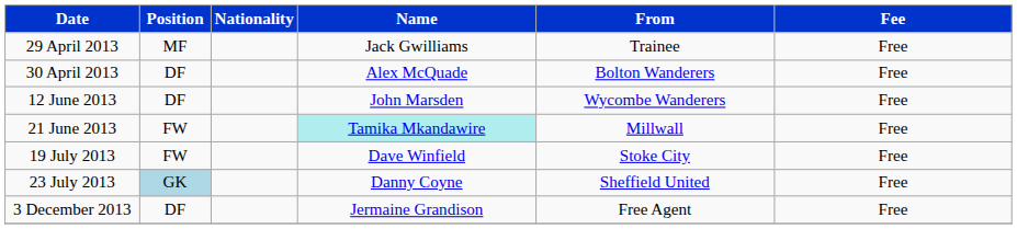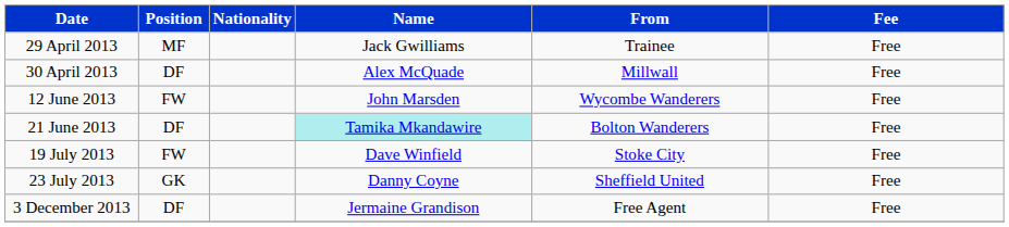30 April 2013 | From: Bolton Wanderers -> Millwall
12 June 2013 | Position: DF -> FW
21 June 2013 | Position: FW -> DF
21 June 2013 | From: Millwall -> Bolton Wanderers
23 July 2013 | Position: lightblue background -> no background
